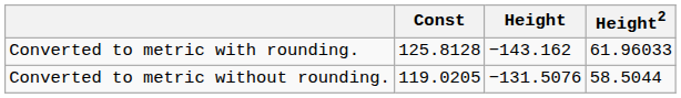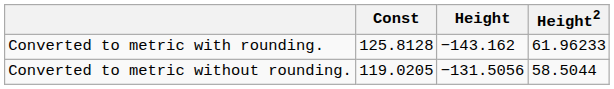Converted to metric with rounding. | Height2: 61.96033 -> 61.96233
Converted to metric without rounding. | Height: −131.5076 -> −131.5056
